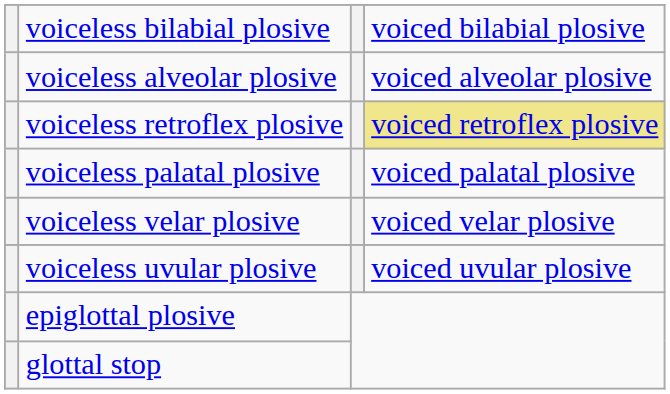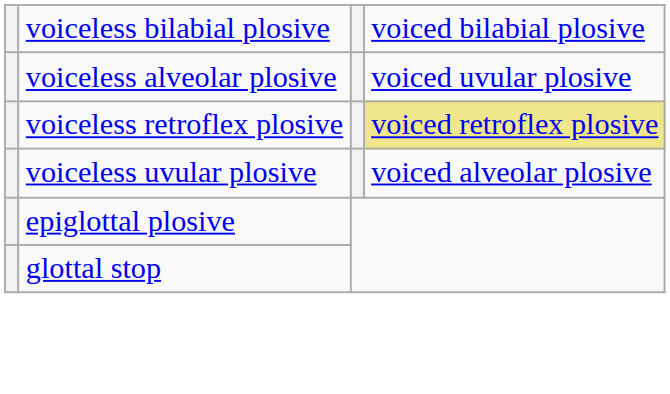voiceless alveolar plosive | column 4: voiced alveolar plosive -> voiced uvular plosive
- row: voiceless palatal plosive | voiced palatal plosive
- row: voiceless velar plosive | voiced velar plosive
voiceless uvular plosive | column 4: voiced uvular plosive -> voiced alveolar plosive
